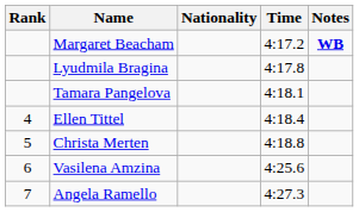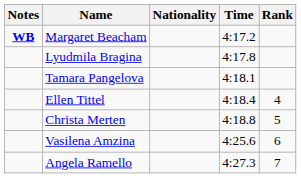columns swapped: Rank <-> Notes
